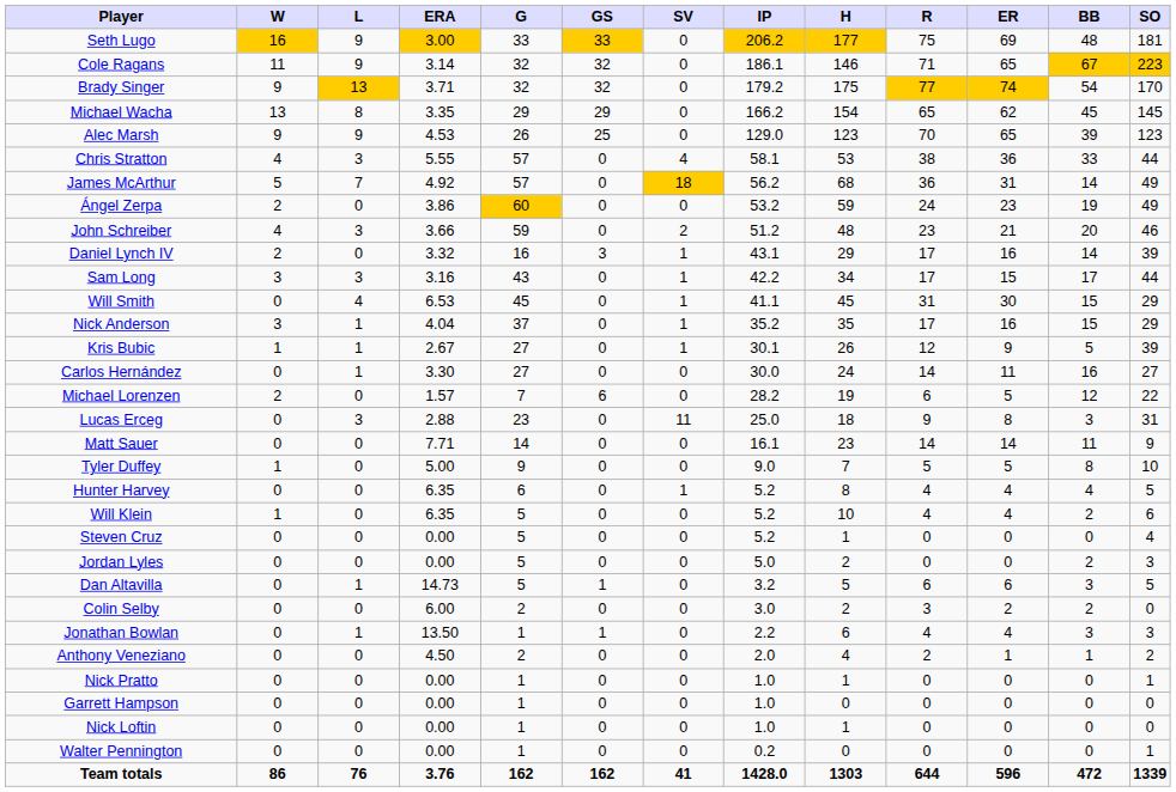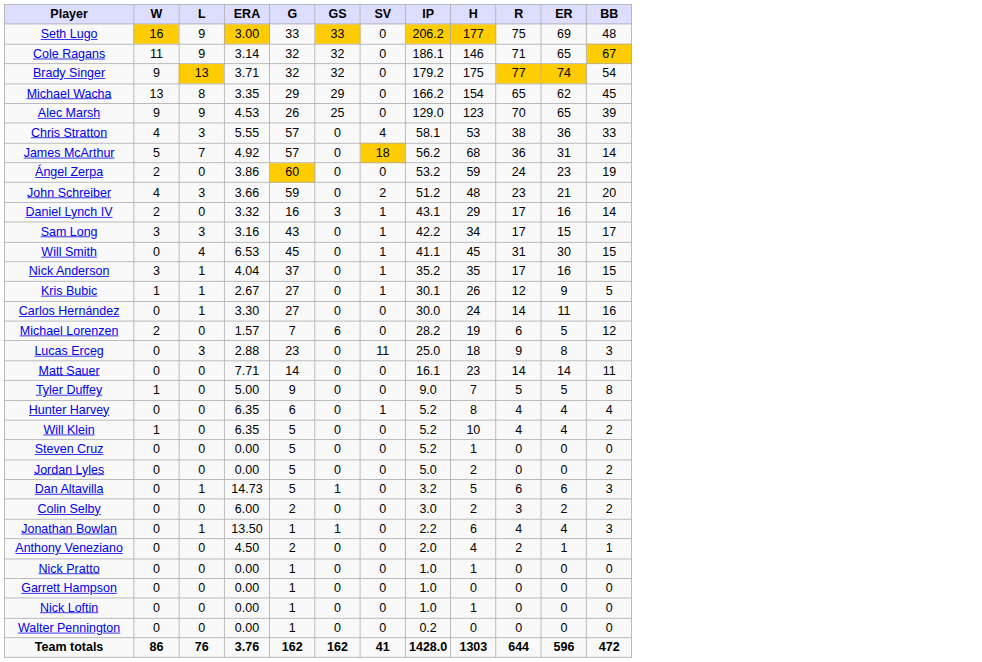- column: SO | 181 | 223 | 170 | 145 | 123 | 44 | 49 | 49 | 46 | 39 | 44 | 29 | 29 | 39 | 27 | 22 | 31 | 9 | 10 | 5 | 6 | 4 | 3 | 5 | 0 | 3 | 2 | 1 | 0 | 0 | 1 | 1339
